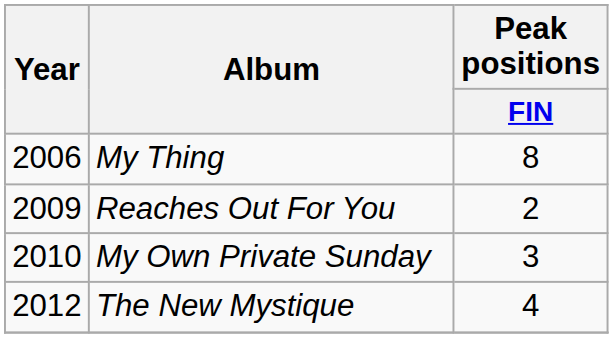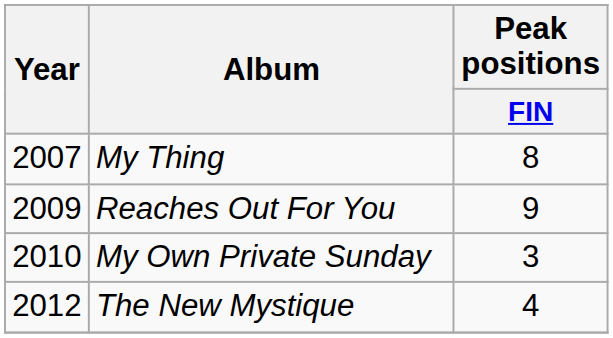My Thing | Year: 2006 -> 2007
Reaches Out For You | Peak positions / FIN: 2 -> 9
